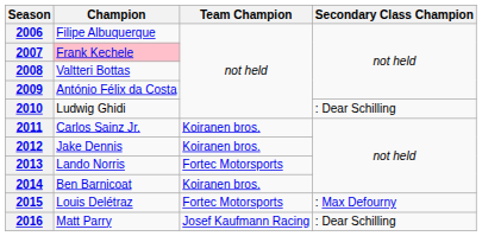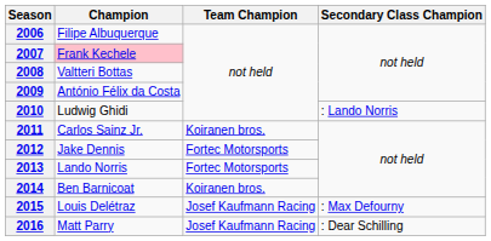2010 | Secondary Class Champion: : Dear Schilling -> : Lando Norris
2012 | Team Champion: Koiranen bros. -> Fortec Motorsports
2015 | Team Champion: Fortec Motorsports -> Josef Kaufmann Racing
